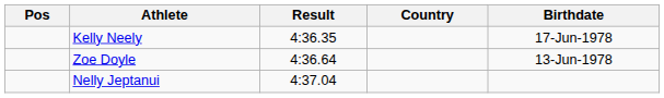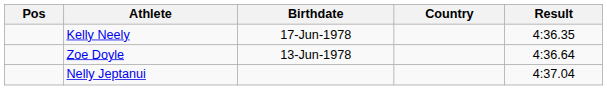columns swapped: Birthdate <-> Result
